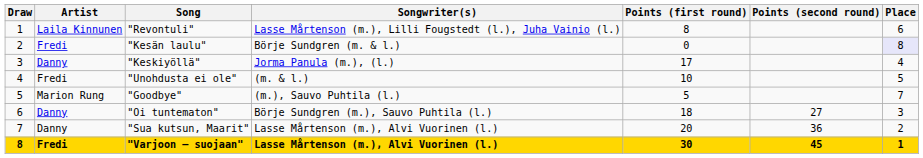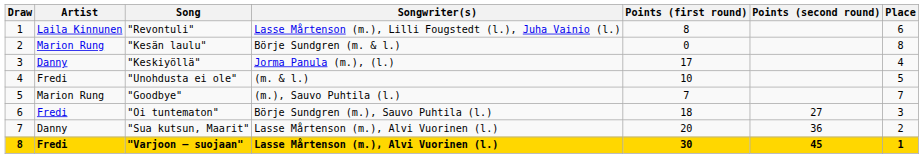"Kesän laulu" | Artist: Fredi -> Marion Rung
"Kesän laulu" | Place: lavender background -> no background
"Goodbye" | Points (first round): 5 -> 7
"Oi tuntematon" | Artist: Danny -> Fredi
